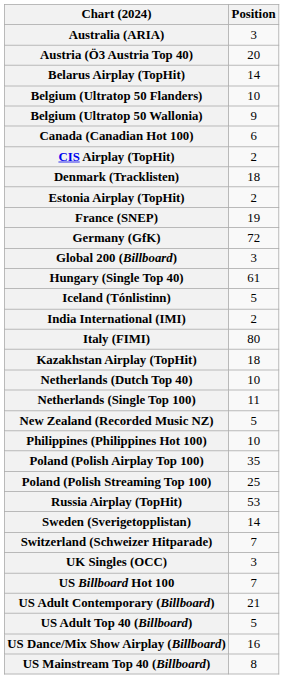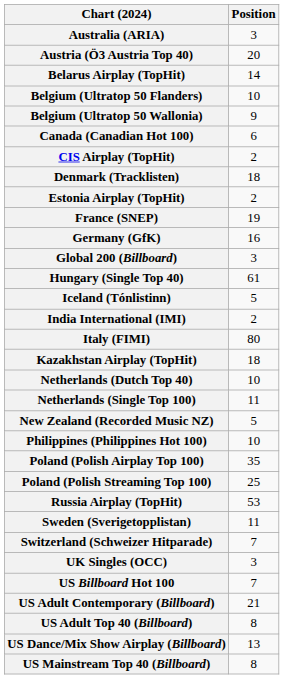Germany (GfK) | Position: 72 -> 16
Sweden (Sverigetopplistan) | Position: 14 -> 11
US Adult Top 40 (Billboard) | Position: 5 -> 8
US Dance/Mix Show Airplay (Billboard) | Position: 16 -> 13
